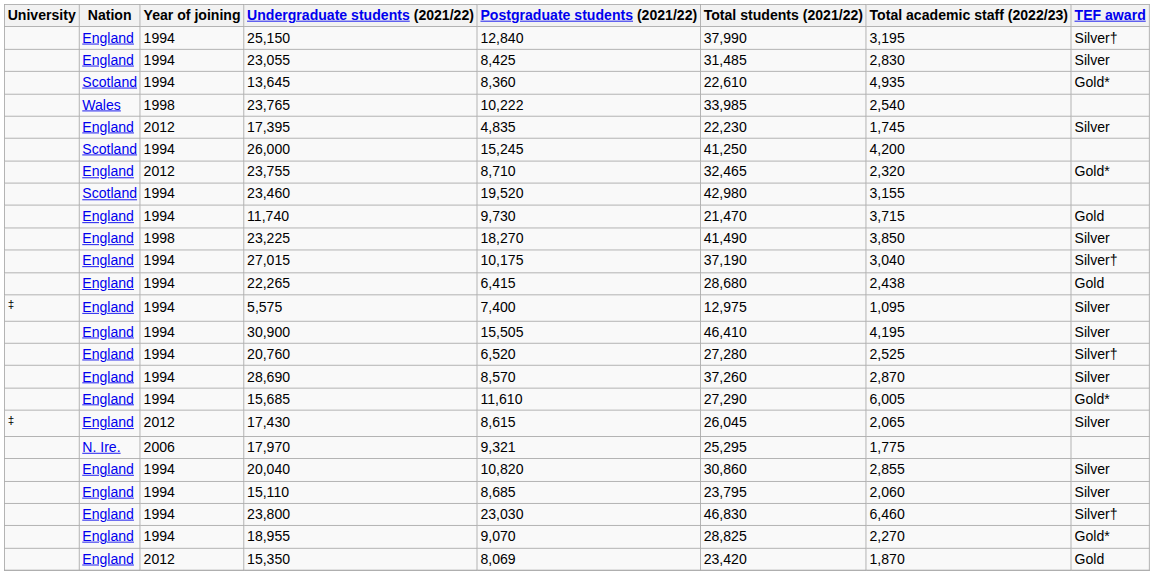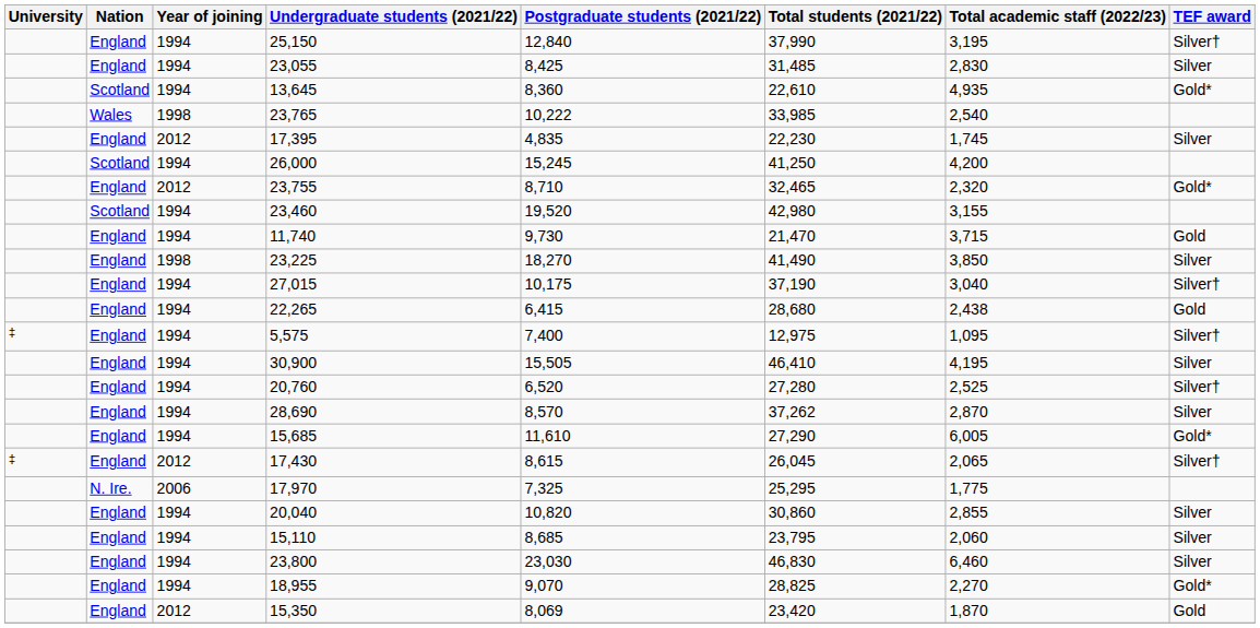5,575 | TEF award: Silver -> Silver†
28,690 | Total students (2021/22): 37,260 -> 37,262
17,430 | TEF award: Silver -> Silver†
17,970 | Postgraduate students (2021/22): 9,321 -> 7,325
23,800 | TEF award: Silver† -> Silver
